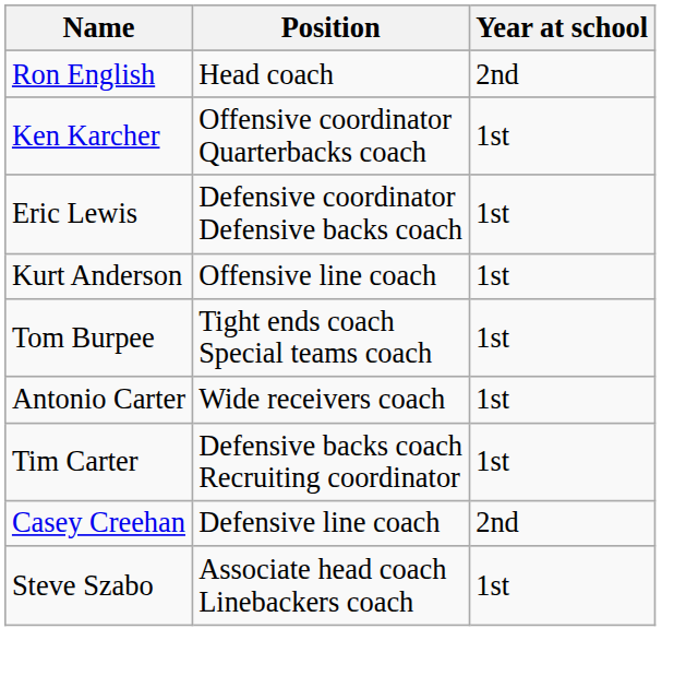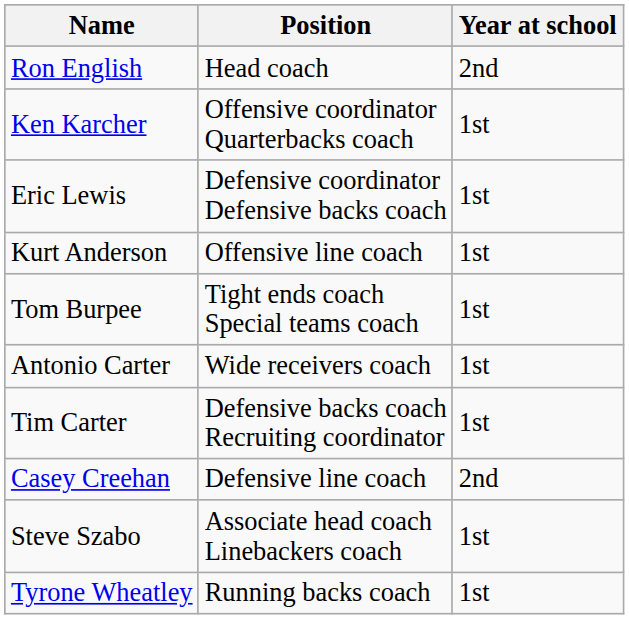+ row: Tyrone Wheatley | Running backs coach | 1st
